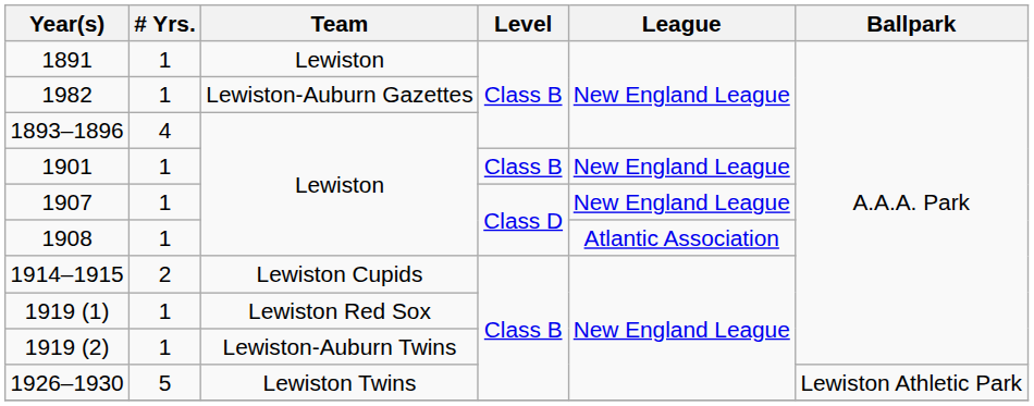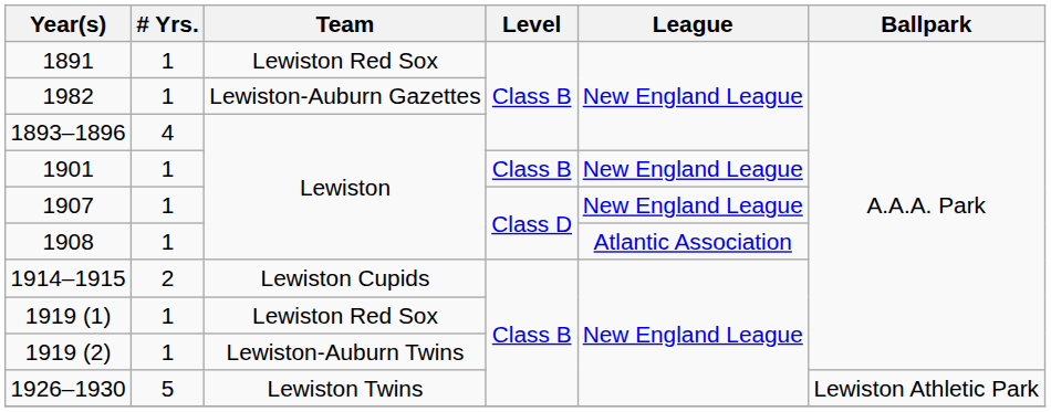1891 | Team: Lewiston -> Lewiston Red Sox
